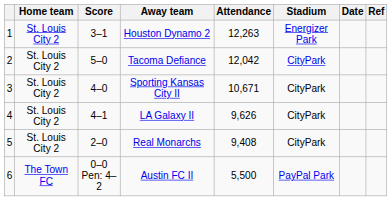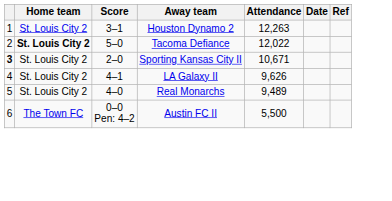- column: Stadium | Energizer Park | CityPark | CityPark | CityPark | CityPark | PayPal Park
Tacoma Defiance | Home team: normal -> bold
Tacoma Defiance | Attendance: 12,042 -> 12,022
Sporting Kansas City II | column 1: normal -> bold
Sporting Kansas City II | Score: 4–0 -> 2–0
Real Monarchs | Score: 2–0 -> 4–0
Real Monarchs | Attendance: 9,408 -> 9,489
